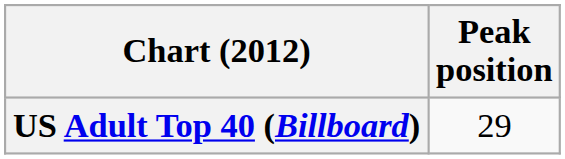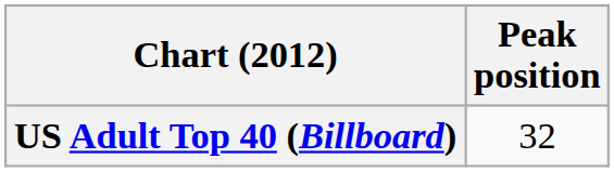US Adult Top 40 (Billboard) | Peak position: 29 -> 32
